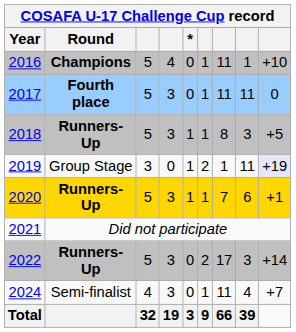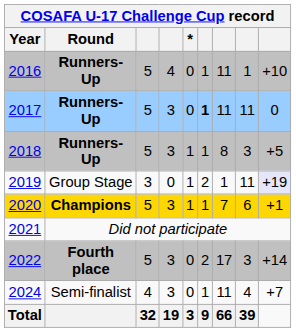2016 | Round: Champions -> Runners-Up
2017 | Round: Fourth place -> Runners-Up
2017 | column 6: normal -> bold
2020 | Round: Runners-Up -> Champions
2022 | Round: Runners-Up -> Fourth place
